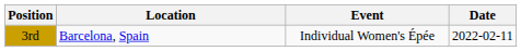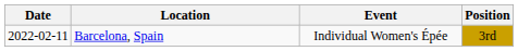columns swapped: Date <-> Position
